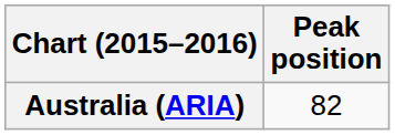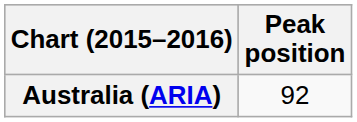Australia (ARIA) | Peak position: 82 -> 92
